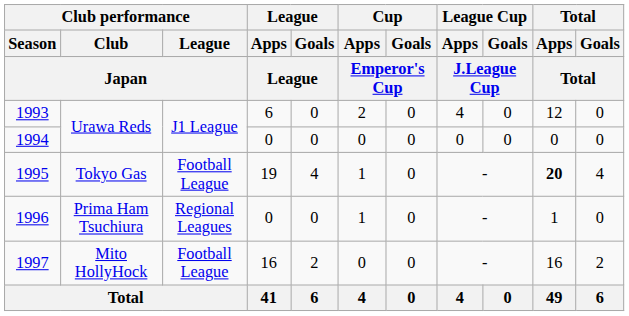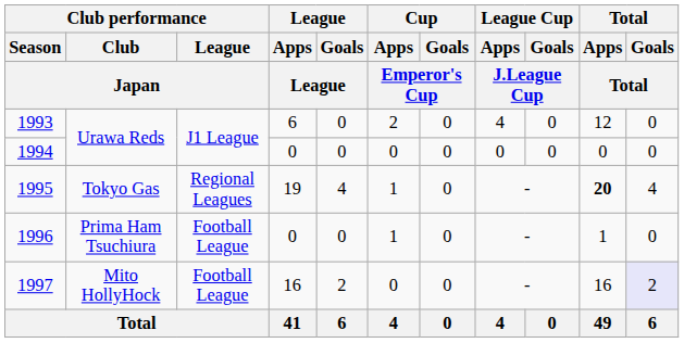1995 | Club performance / League / Japan: Football League -> Regional Leagues
1996 | Club performance / League / Japan: Regional Leagues -> Football League
1997 | Total / Goals / Total: no background -> lavender background
